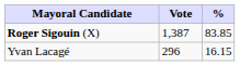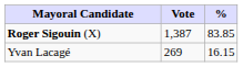Yvan Lacagé | Vote: 296 -> 269
